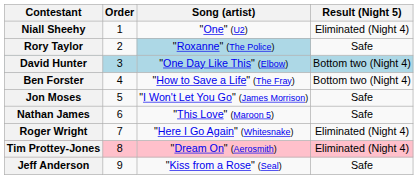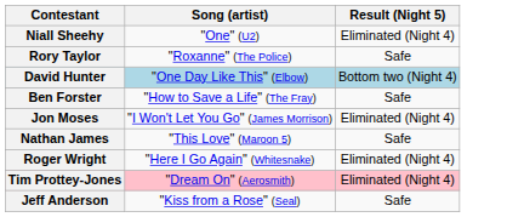- column: Order | 1 | 2 | 3 | 4 | 5 | 6 | 7 | 8 | 9
Rory Taylor | Song (artist): lightblue background -> no background
Ben Forster | Result (Night 5): Bottom two (Night 4) -> Safe
Jon Moses | Result (Night 5): Safe -> Eliminated (Night 4)
